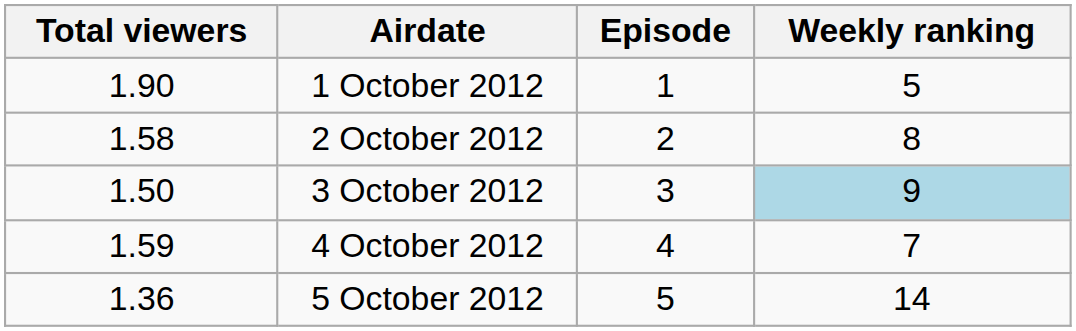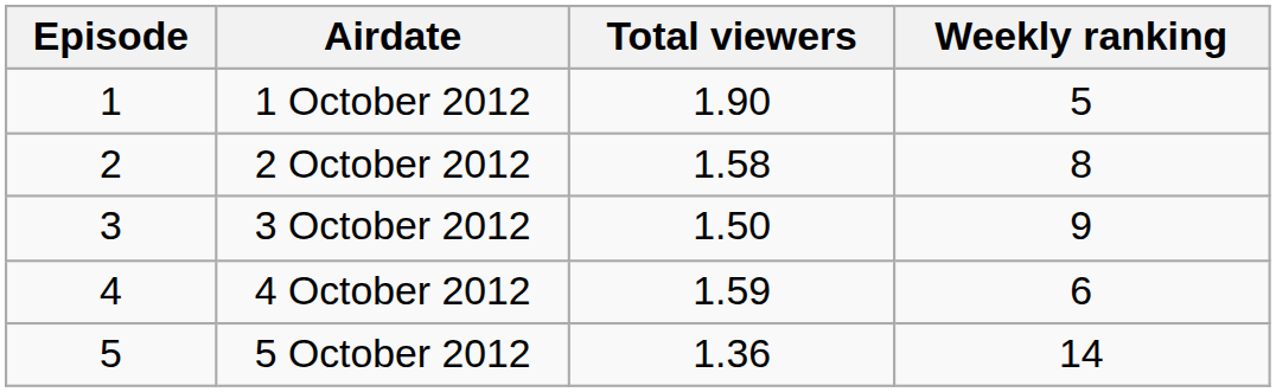columns swapped: Episode <-> Total viewers
3 October 2012 | Weekly ranking: lightblue background -> no background
4 October 2012 | Weekly ranking: 7 -> 6
